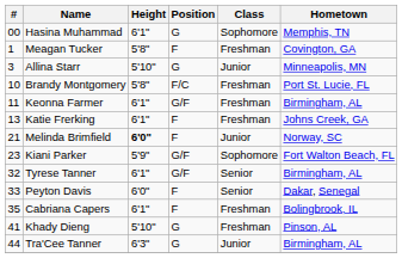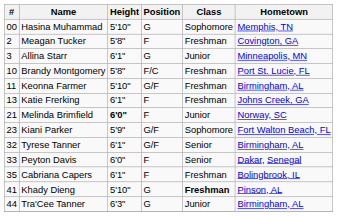Hasina Muhammad | Height: 6'1" -> 5'10"
Meagan Tucker | #: 1 -> 2
Allina Starr | Height: 5'10" -> 6'1"
Keonna Farmer | Height: 6'1" -> 5'10"
Khady Dieng | Class: normal -> bold
